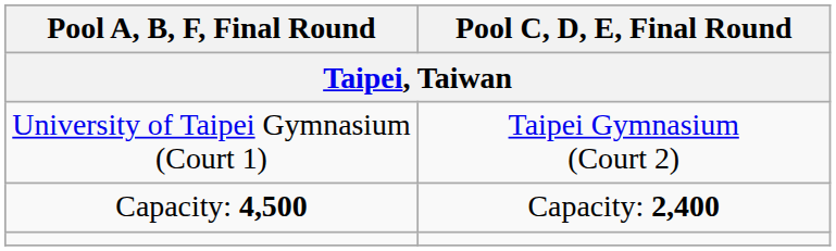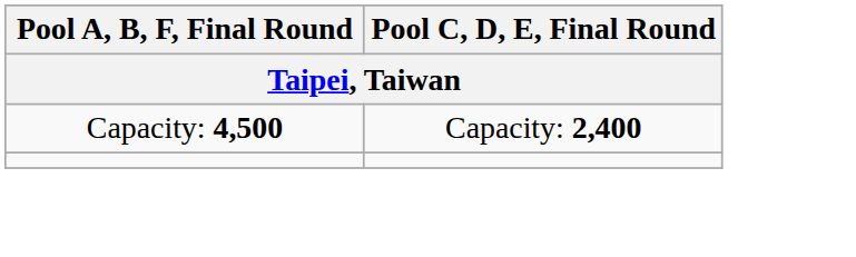- row: University of Taipei Gymnasium (Court 1) | Taipei Gymnasium (Court 2)
